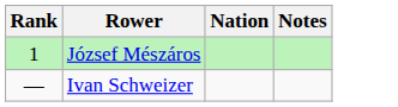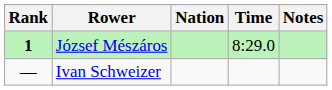+ column: Time | 8:29.0
József Mészáros | Rank: normal -> bold
